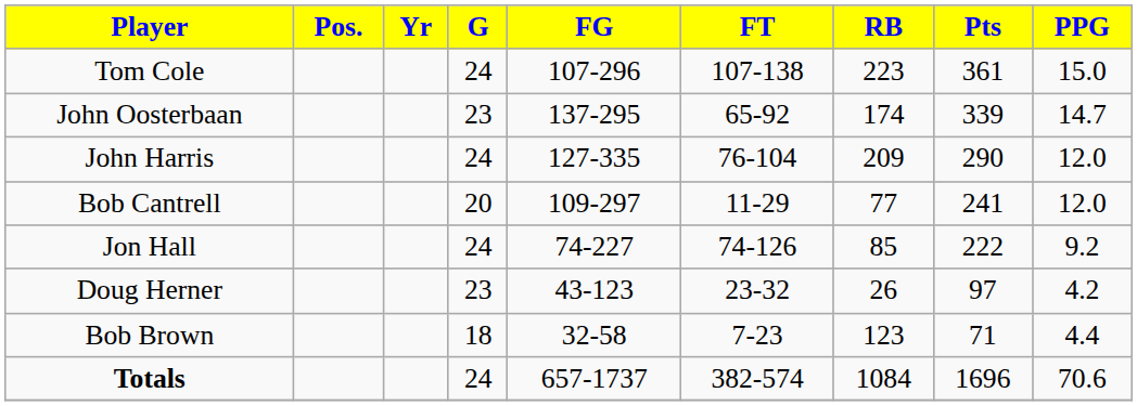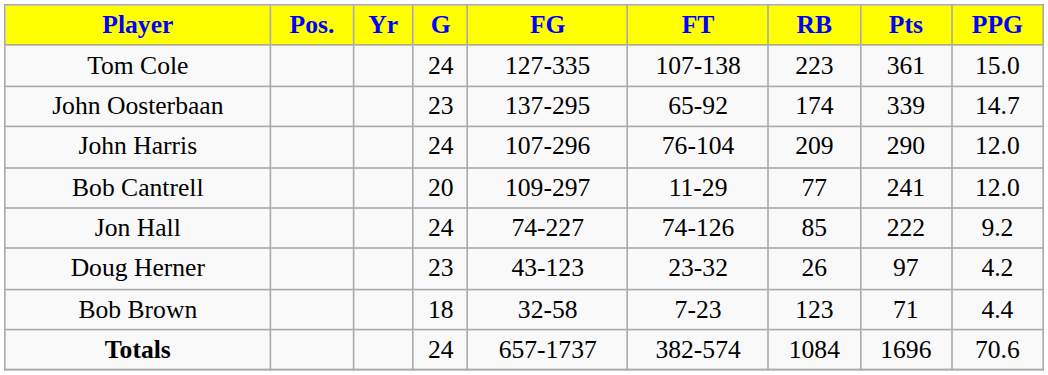Tom Cole | FG: 107-296 -> 127-335
John Harris | FG: 127-335 -> 107-296
